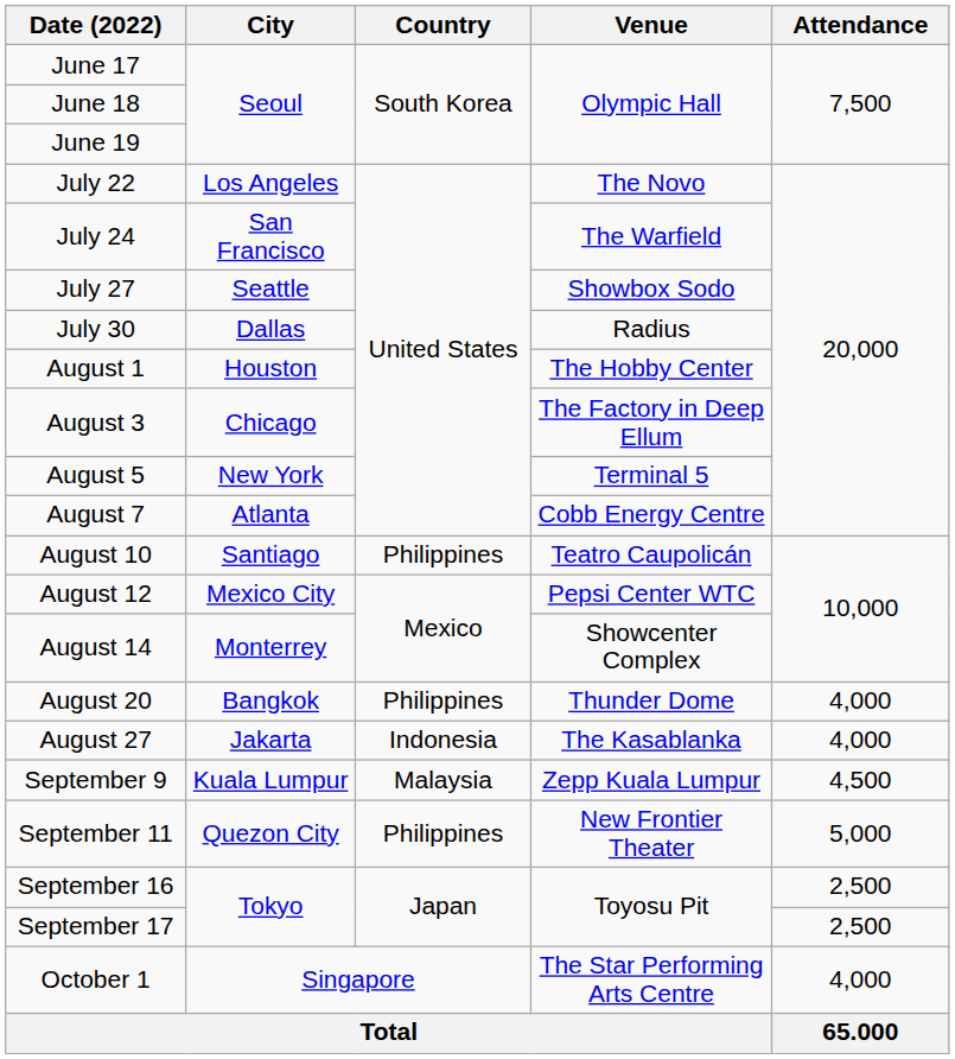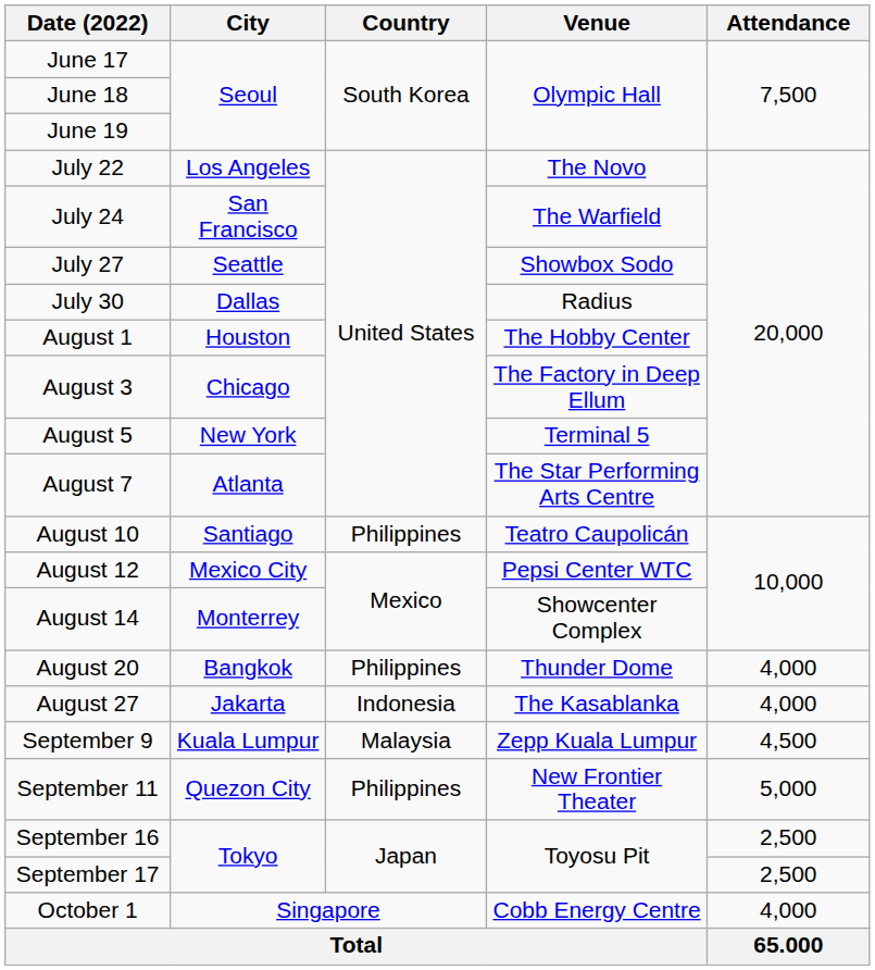August 7 | Venue: Cobb Energy Centre -> The Star Performing Arts Centre
October 1 | Venue: The Star Performing Arts Centre -> Cobb Energy Centre
